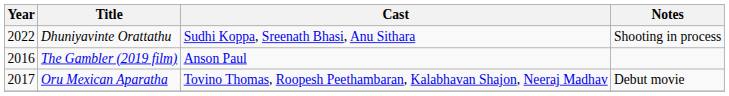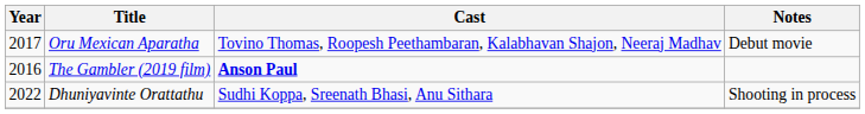rows swapped: Oru Mexican Aparatha <-> Dhuniyavinte Orattathu
The Gambler (2019 film) | Cast: normal -> bold
